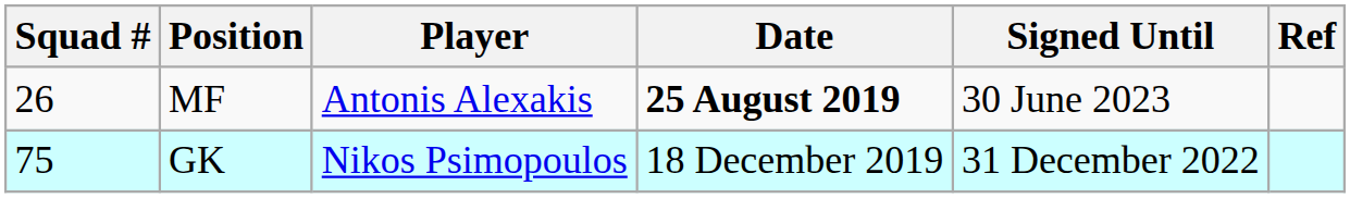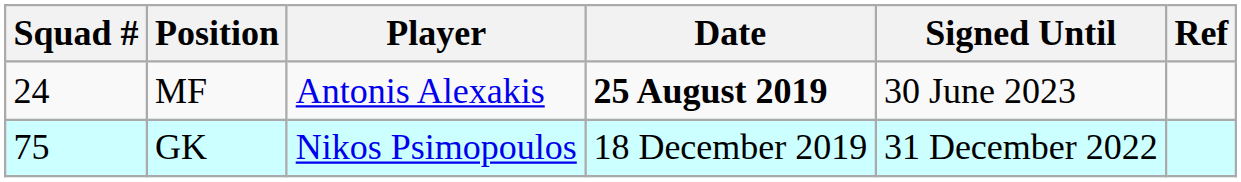MF | Squad #: 26 -> 24
